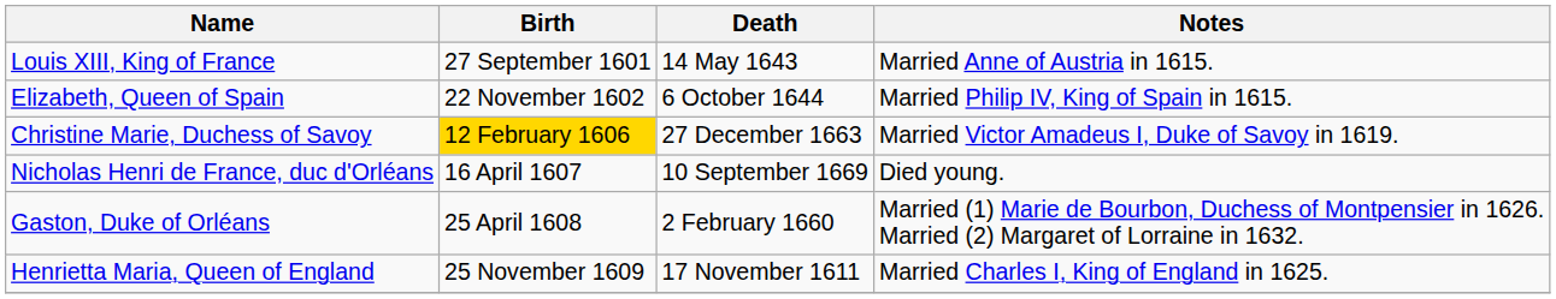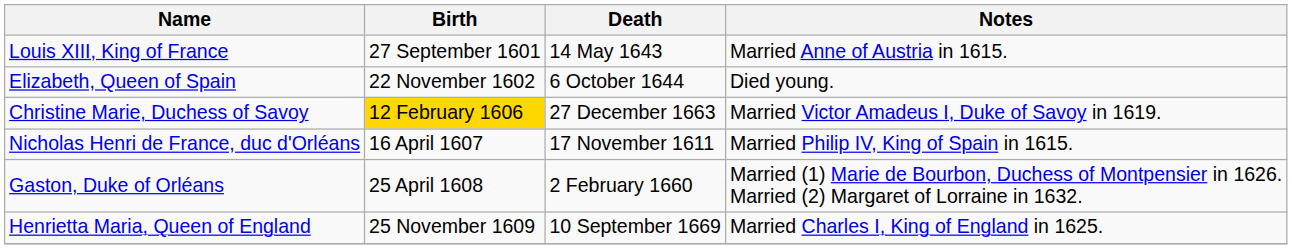Elizabeth, Queen of Spain | Notes: Married Philip IV, King of Spain in 1615. -> Died young.
Nicholas Henri de France, duc d'Orléans | Death: 10 September 1669 -> 17 November 1611
Nicholas Henri de France, duc d'Orléans | Notes: Died young. -> Married Philip IV, King of Spain in 1615.
Henrietta Maria, Queen of England | Death: 17 November 1611 -> 10 September 1669
